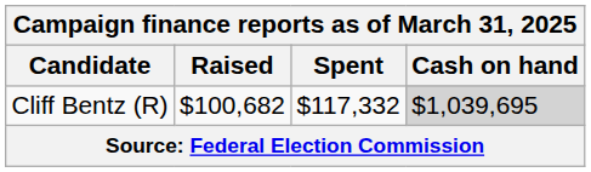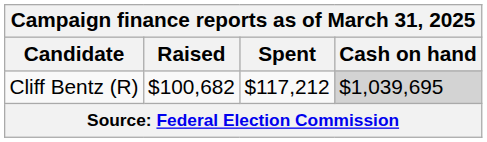Cliff Bentz (R) | Spent: $117,332 -> $117,212
